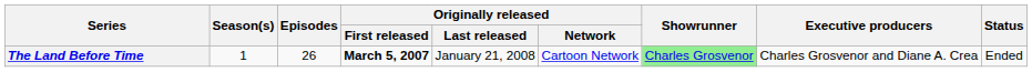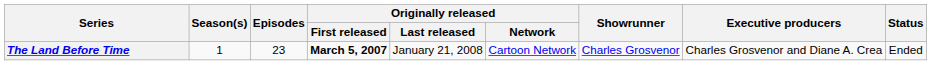The Land Before Time | Episodes: 26 -> 23
The Land Before Time | Showrunner: lightgreen background -> no background
